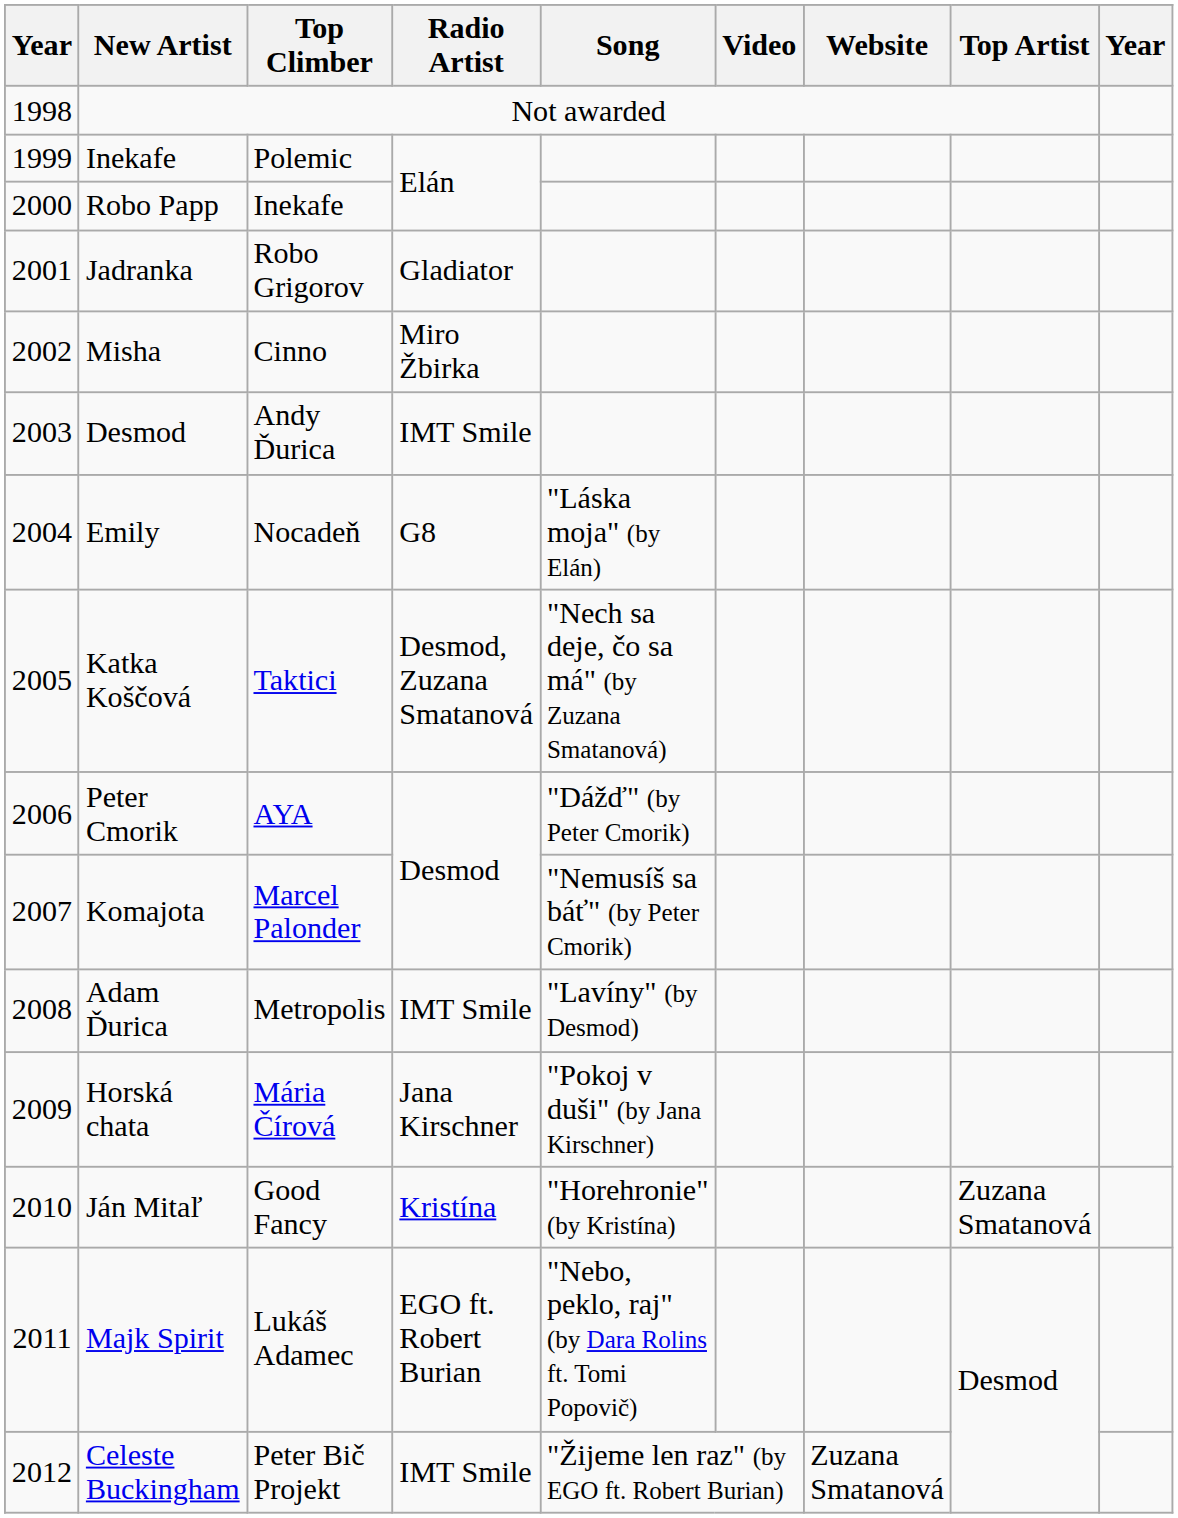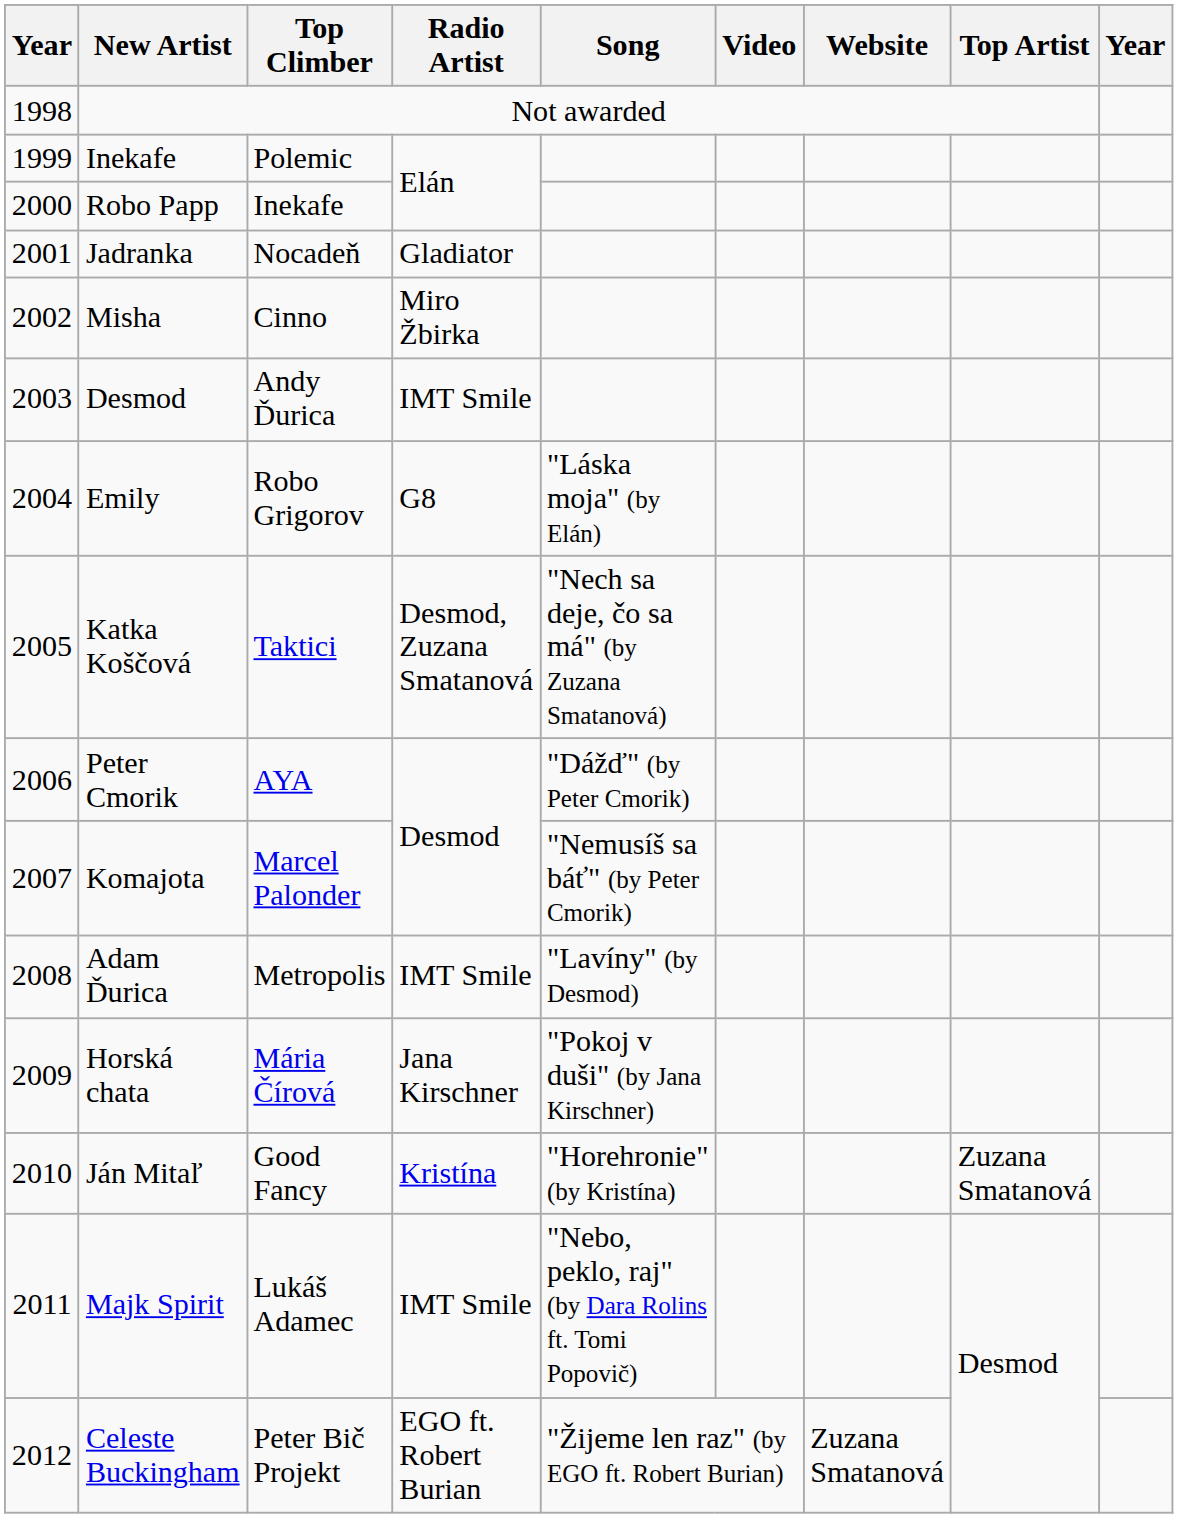Jadranka | Top Climber: Robo Grigorov -> Nocadeň
Emily | Top Climber: Nocadeň -> Robo Grigorov
Majk Spirit | Radio Artist: EGO ft. Robert Burian -> IMT Smile
Celeste Buckingham | Radio Artist: IMT Smile -> EGO ft. Robert Burian
